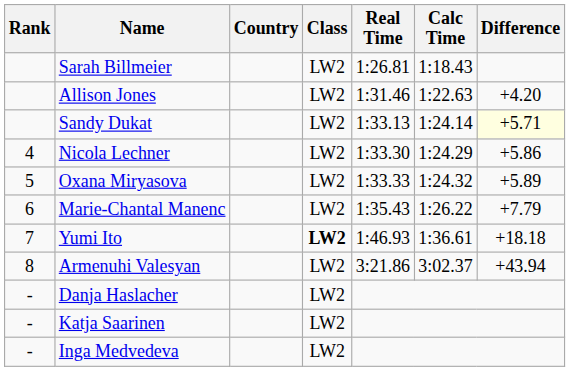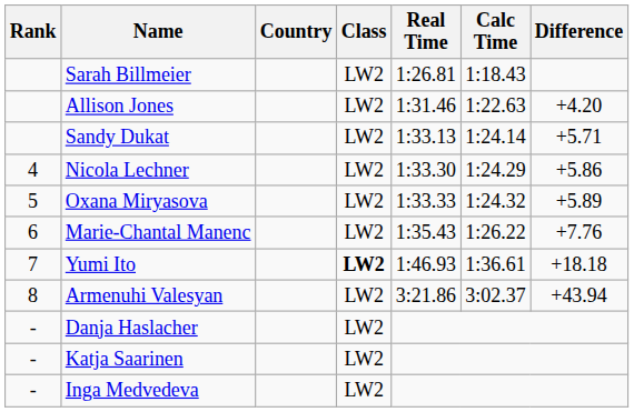Sandy Dukat | Difference: lightyellow background -> no background
Marie-Chantal Manenc | Difference: +7.79 -> +7.76
